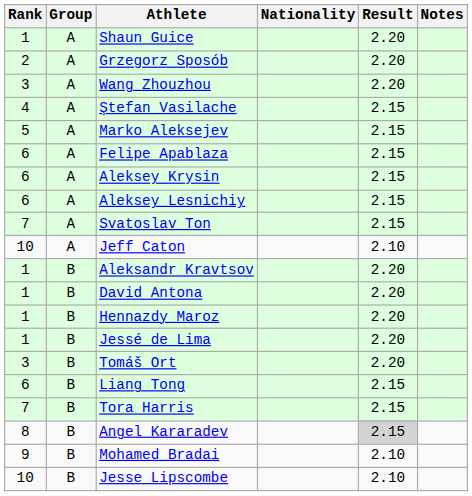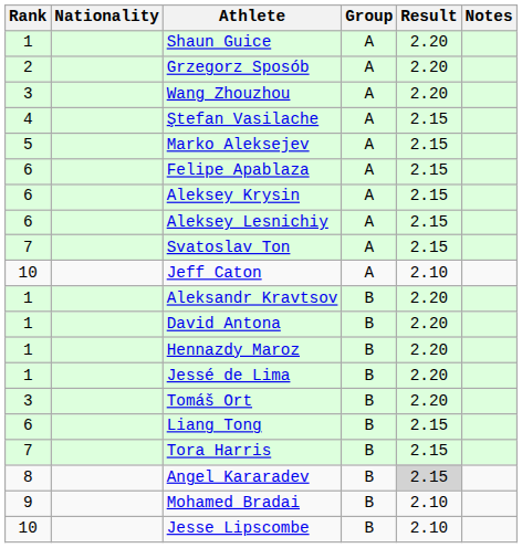columns swapped: Group <-> Nationality
